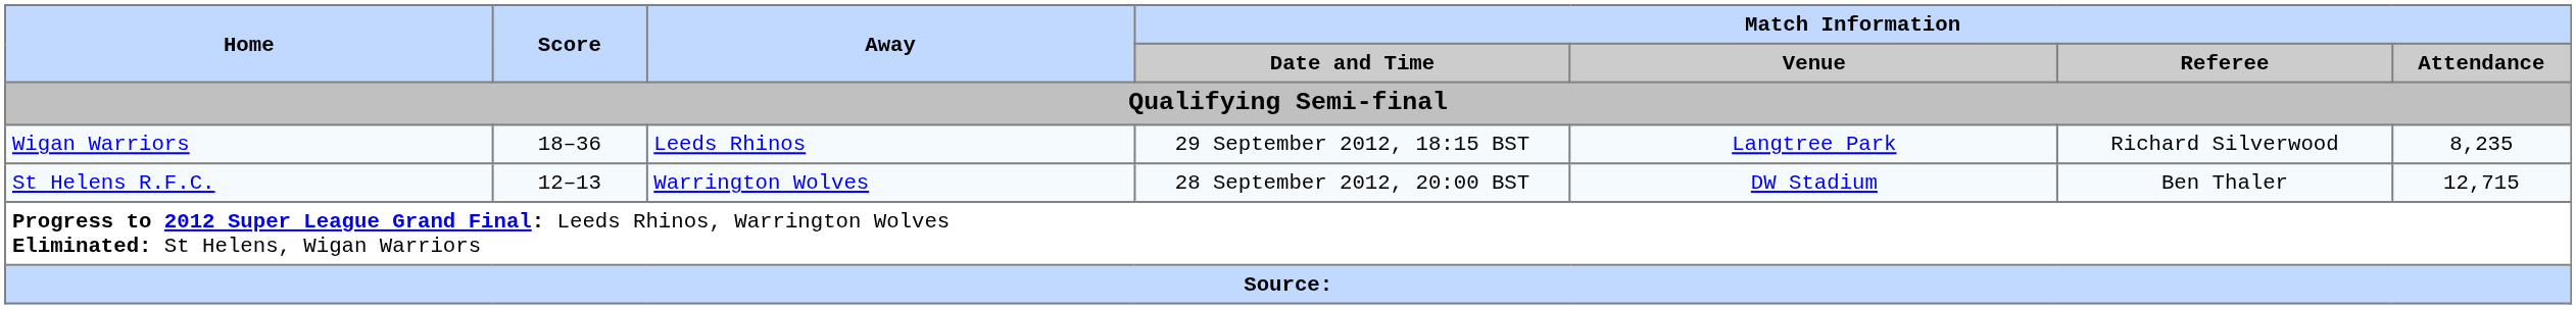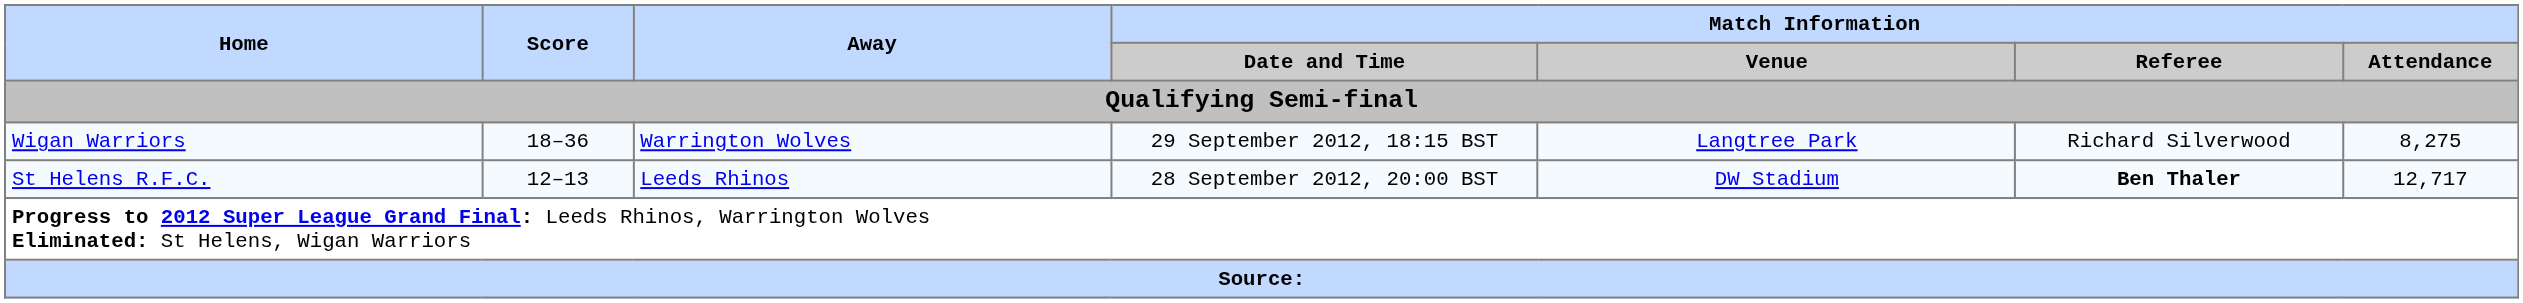Wigan Warriors | Away: Leeds Rhinos -> Warrington Wolves
Wigan Warriors | Match Information / Attendance: 8,235 -> 8,275
St Helens R.F.C. | Away: Warrington Wolves -> Leeds Rhinos
St Helens R.F.C. | Match Information / Referee: normal -> bold
St Helens R.F.C. | Match Information / Attendance: 12,715 -> 12,717
